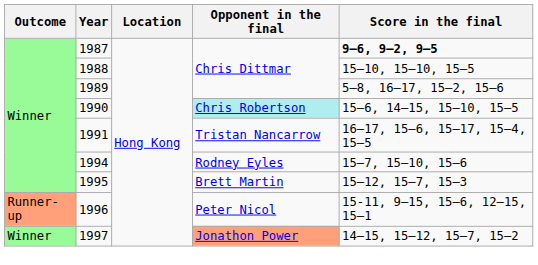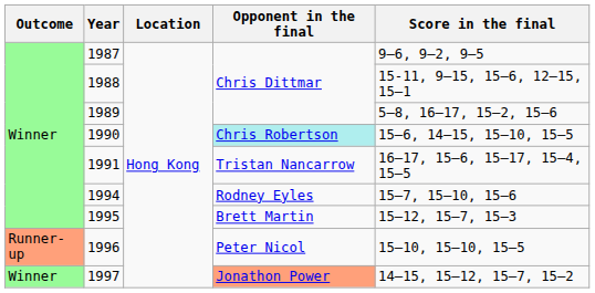1987 | Score in the final: bold -> normal
1988 | Score in the final: 15–10, 15–10, 15–5 -> 15-11, 9–15, 15–6, 12–15, 15–1
1996 | Score in the final: 15-11, 9–15, 15–6, 12–15, 15–1 -> 15–10, 15–10, 15–5
